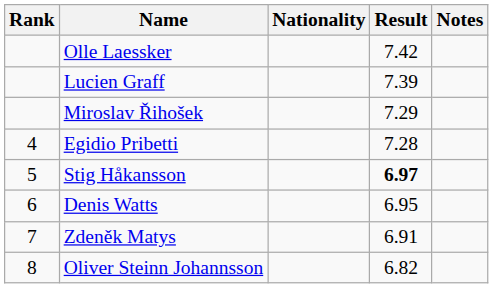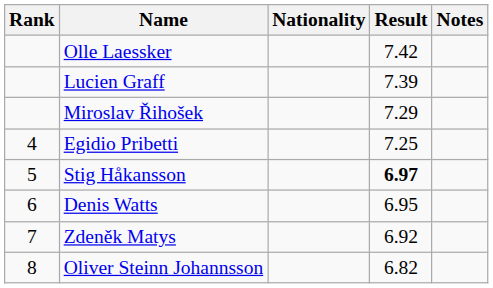Egidio Pribetti | Result: 7.28 -> 7.25
Zdeněk Matys | Result: 6.91 -> 6.92
